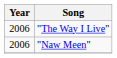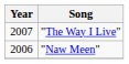"The Way I Live" | Year: 2006 -> 2007
